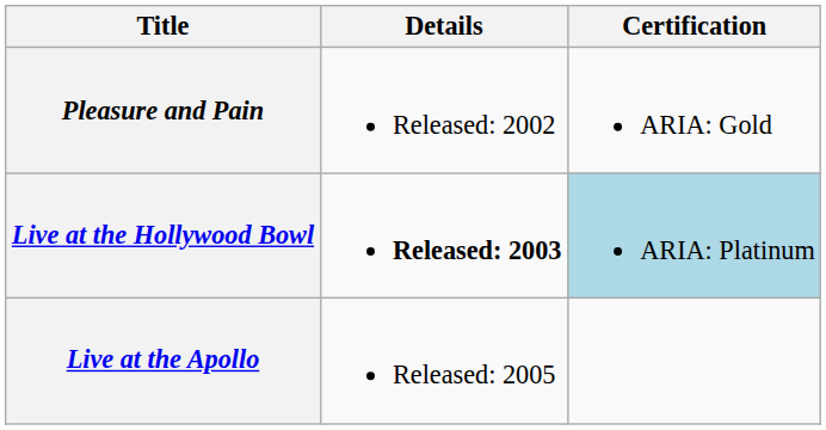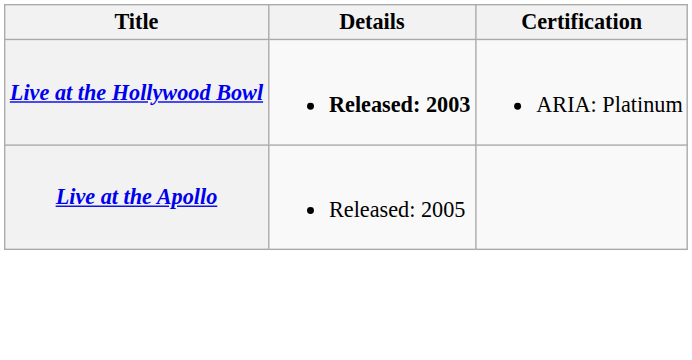- row: Pleasure and Pain | Released: 2002 | ARIA: Gold
Live at the Hollywood Bowl | Certification: lightblue background -> no background
